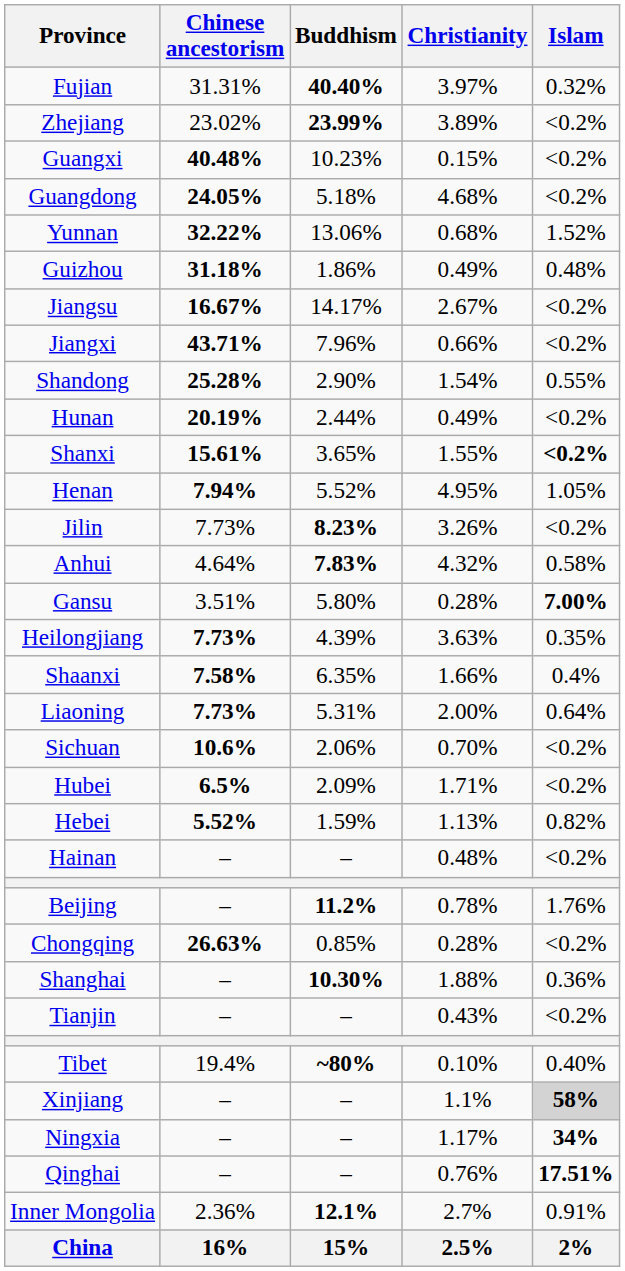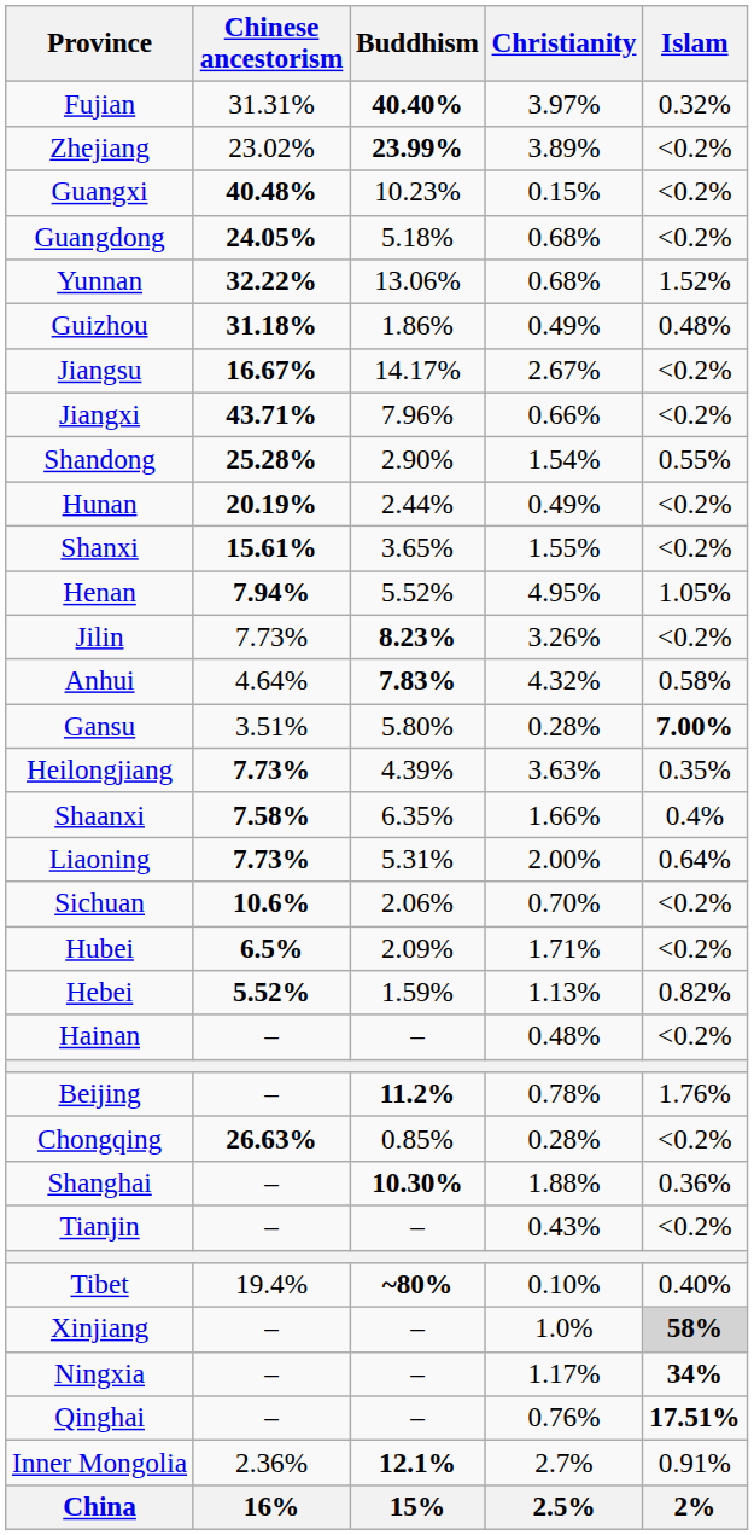Guangdong | Christianity: 4.68% -> 0.68%
Shanxi | Islam: bold -> normal
Xinjiang | Christianity: 1.1% -> 1.0%
